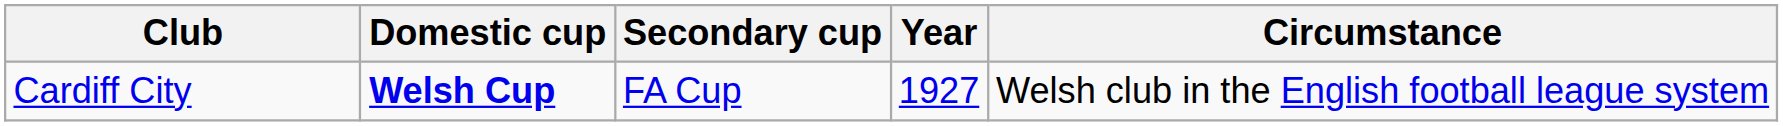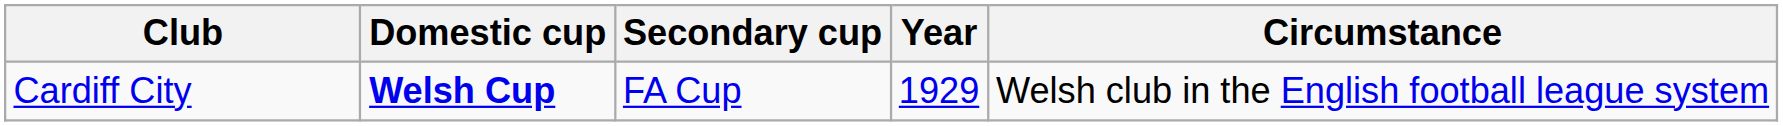Cardiff City | Year: 1927 -> 1929
